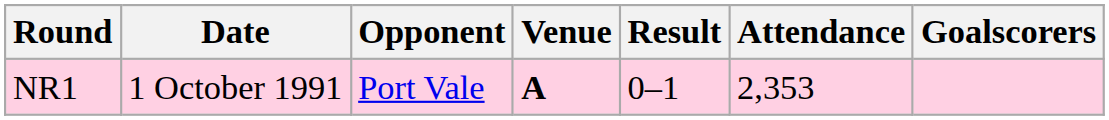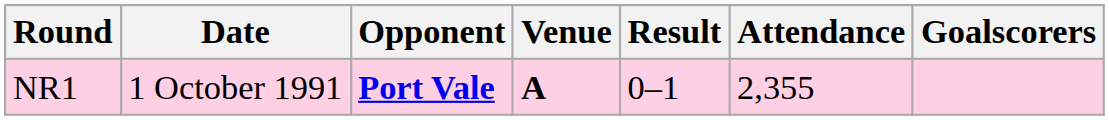NR1 | Opponent: normal -> bold
NR1 | Attendance: 2,353 -> 2,355
